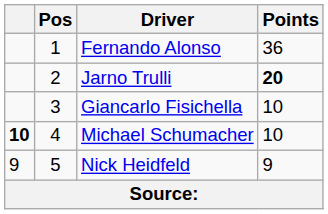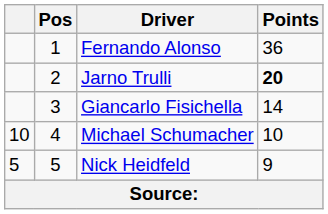Giancarlo Fisichella | Points: 10 -> 14
Michael Schumacher | column 1: bold -> normal
Nick Heidfeld | column 1: 9 -> 5
